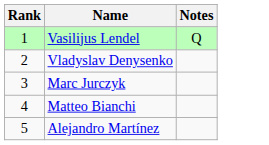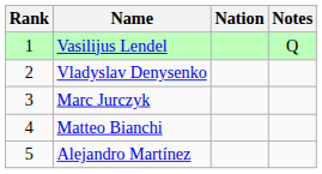+ column: Nation
